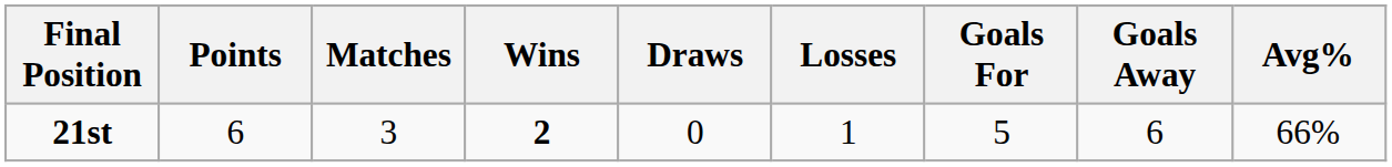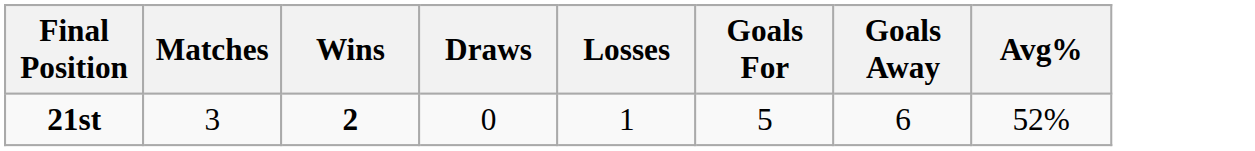- column: Points | 6
21st | Avg%: 66% -> 52%
